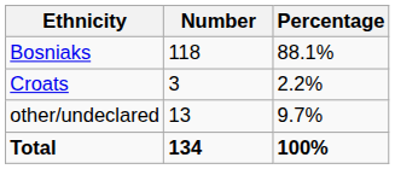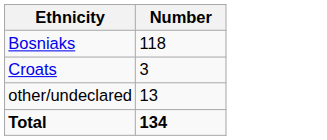- column: Percentage | 88.1% | 2.2% | 9.7% | 100%
